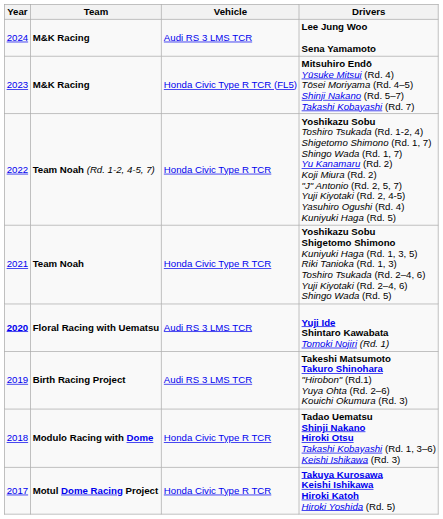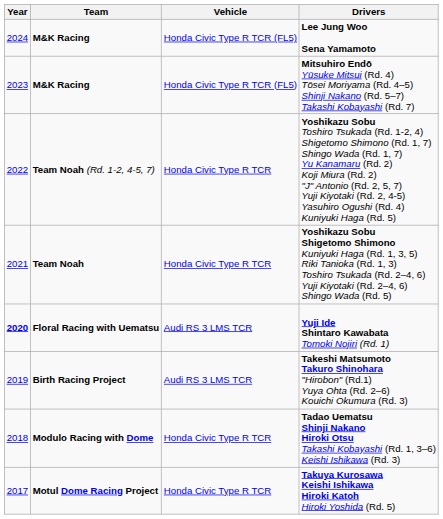Lee Jung Woo Sena Yamamoto | Vehicle: Audi RS 3 LMS TCR -> Honda Civic Type R TCR (FL5)
